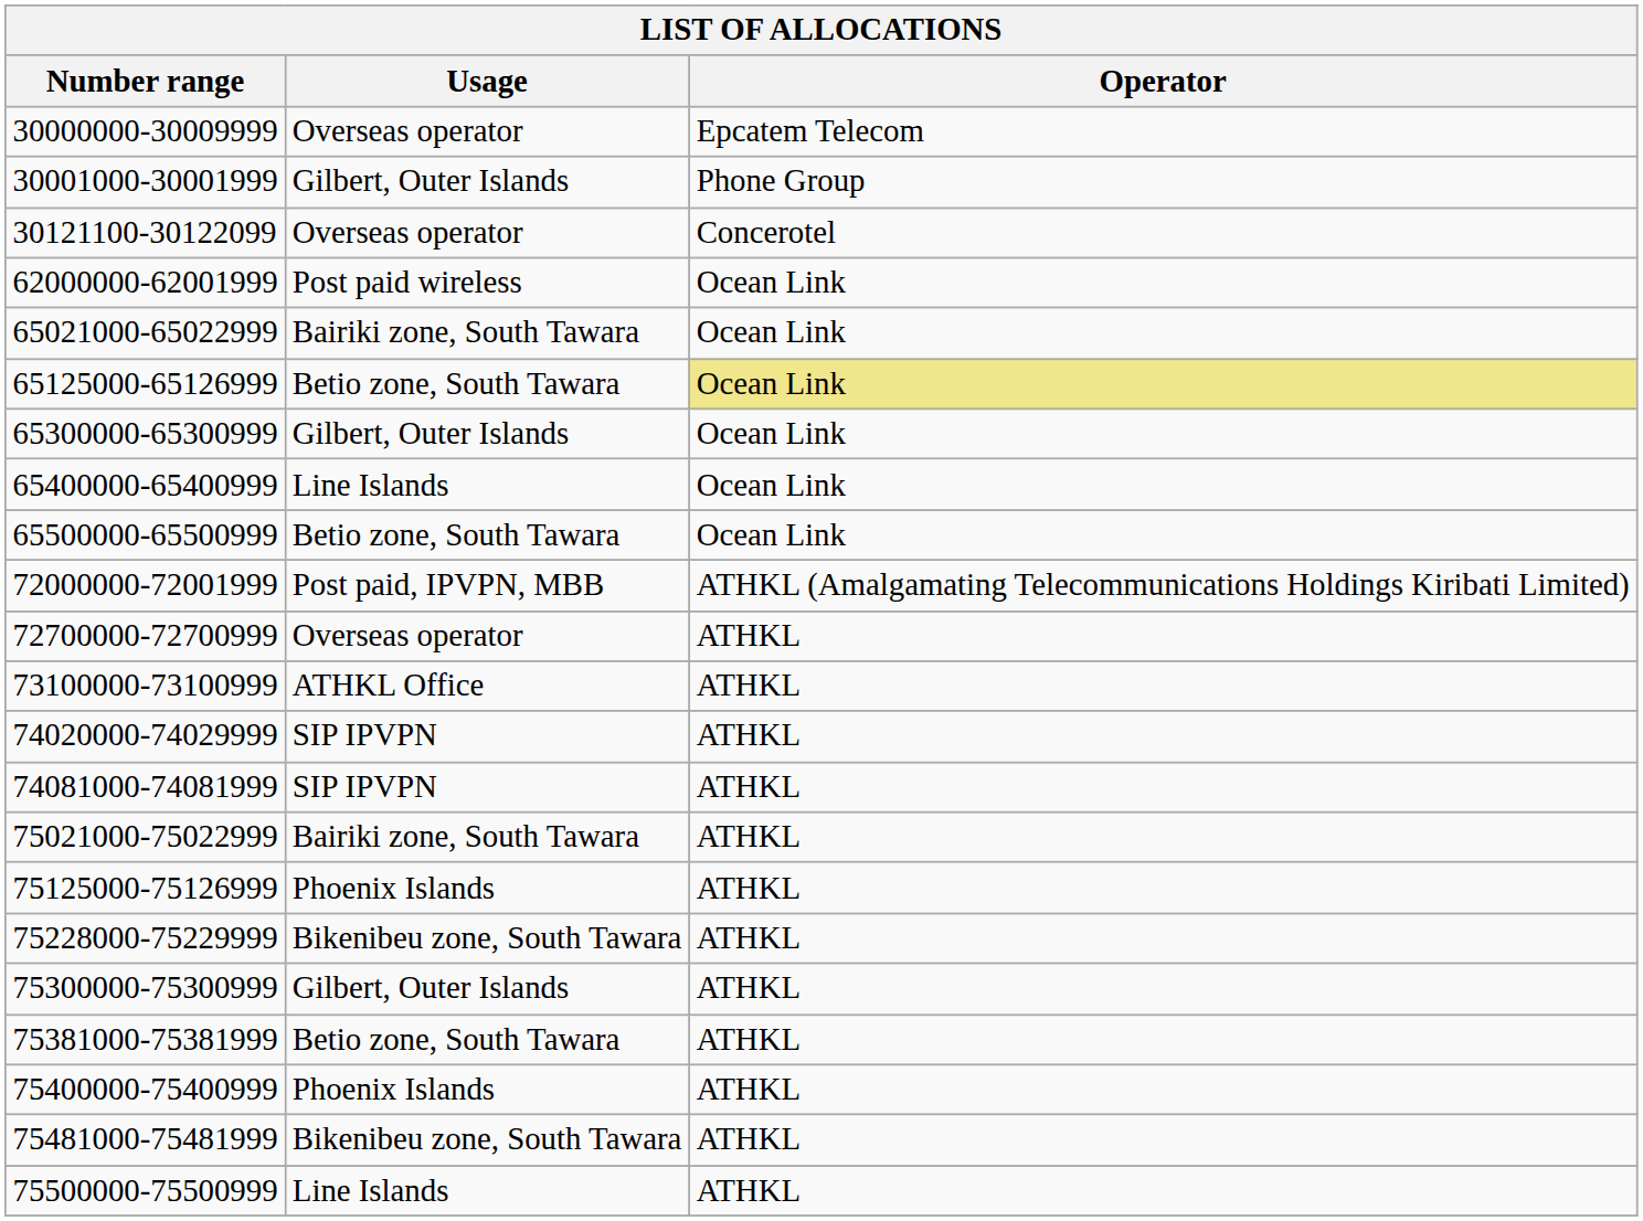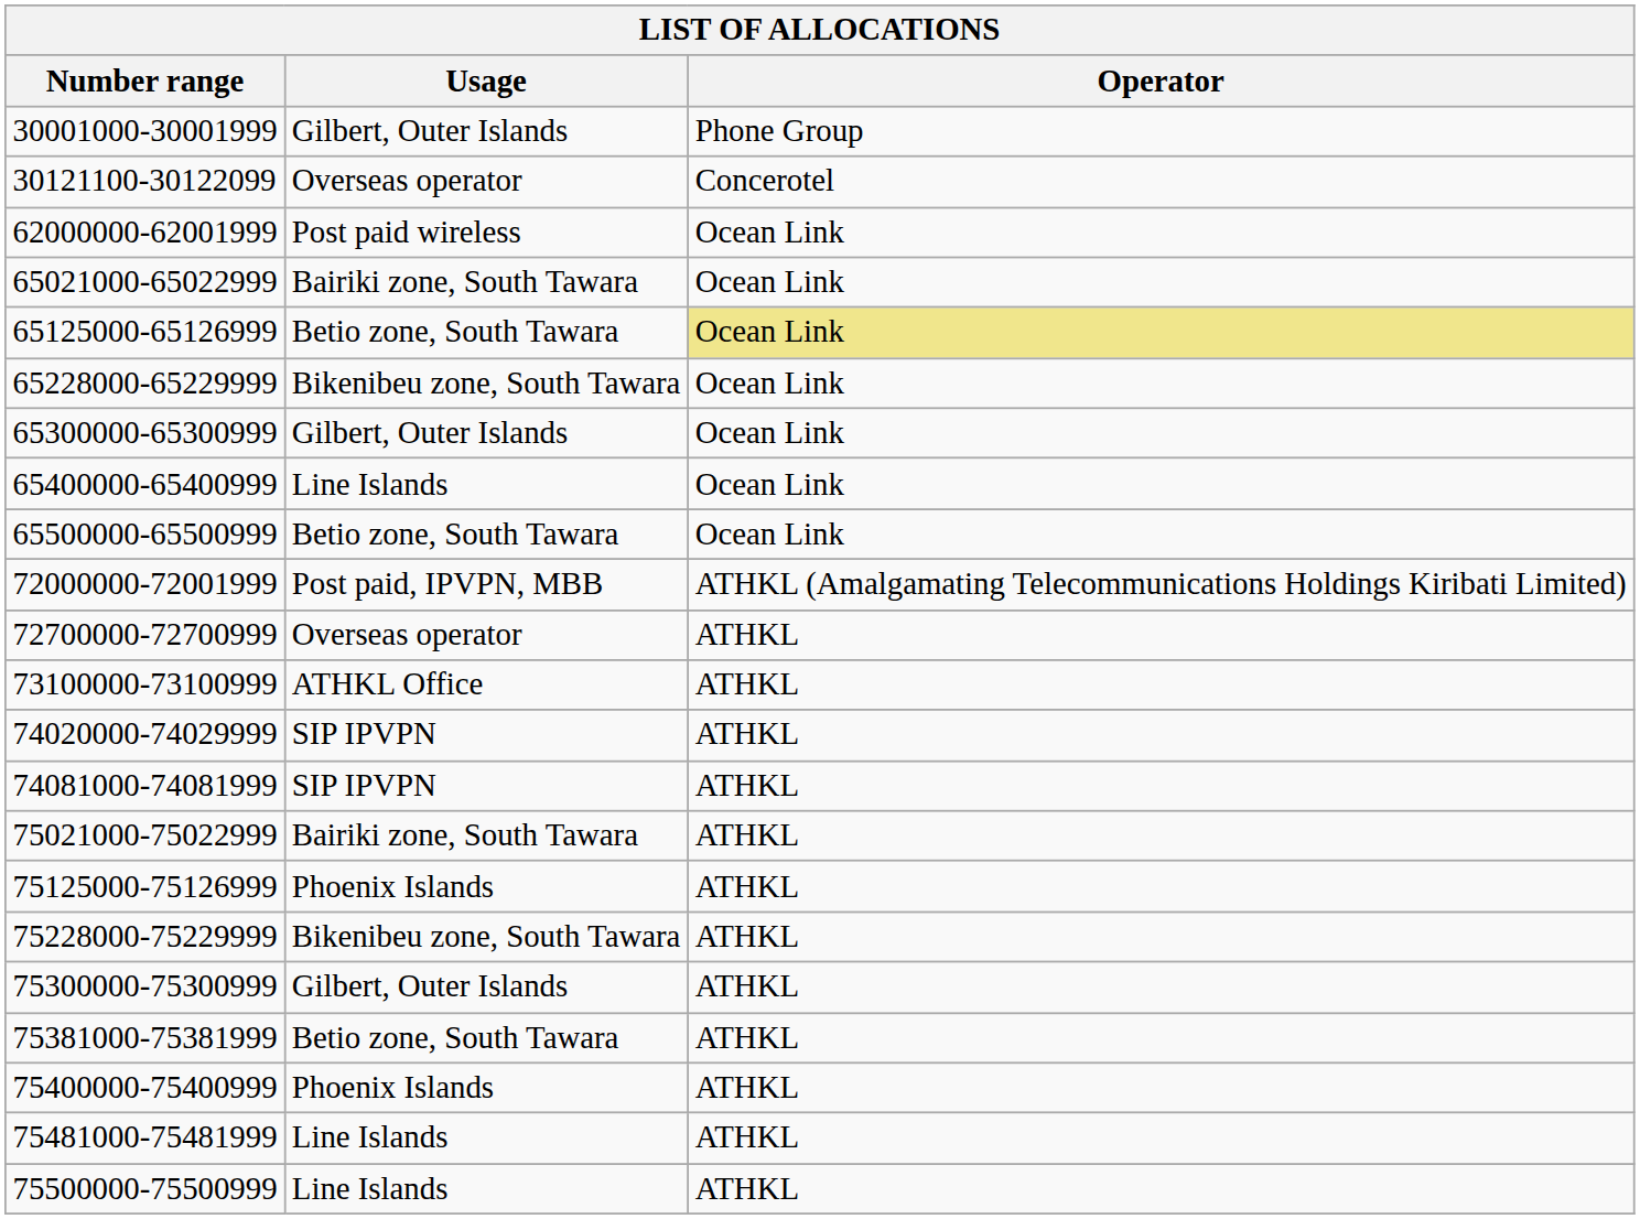- row: 30000000-30009999 | Overseas operator | Epcatem Telecom
+ row: 65228000-65229999 | Bikenibeu zone, South Tawara | Ocean Link
75481000-75481999 | Usage: Bikenibeu zone, South Tawara -> Line Islands
